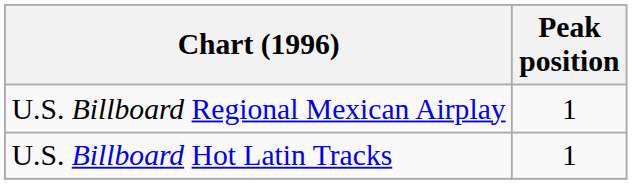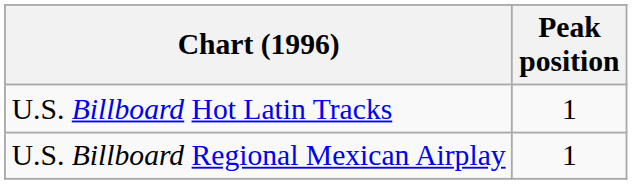rows swapped: U.S. Billboard Hot Latin Tracks <-> U.S. Billboard Regional Mexican Airplay
